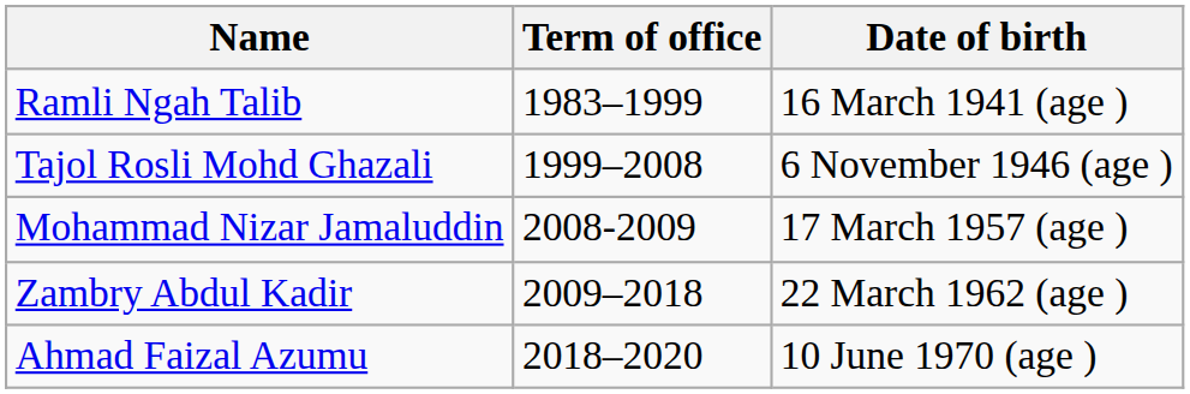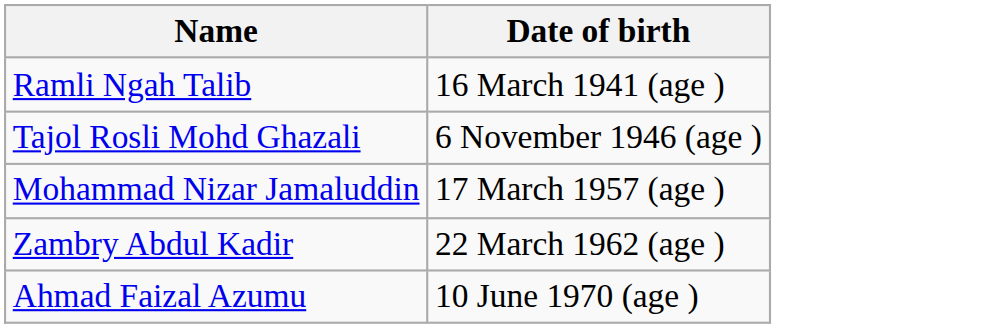- column: Term of office | 1983–1999 | 1999–2008 | 2008-2009 | 2009–2018 | 2018–2020
